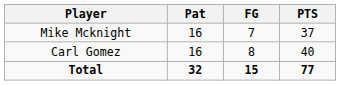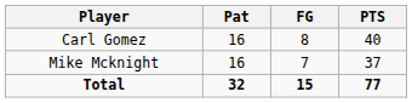rows swapped: Carl Gomez <-> Mike Mcknight
